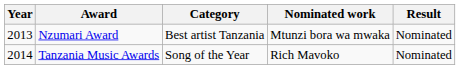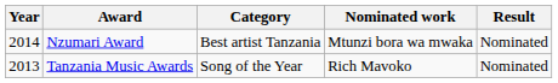Nzumari Award | Year: 2013 -> 2014
Tanzania Music Awards | Year: 2014 -> 2013
